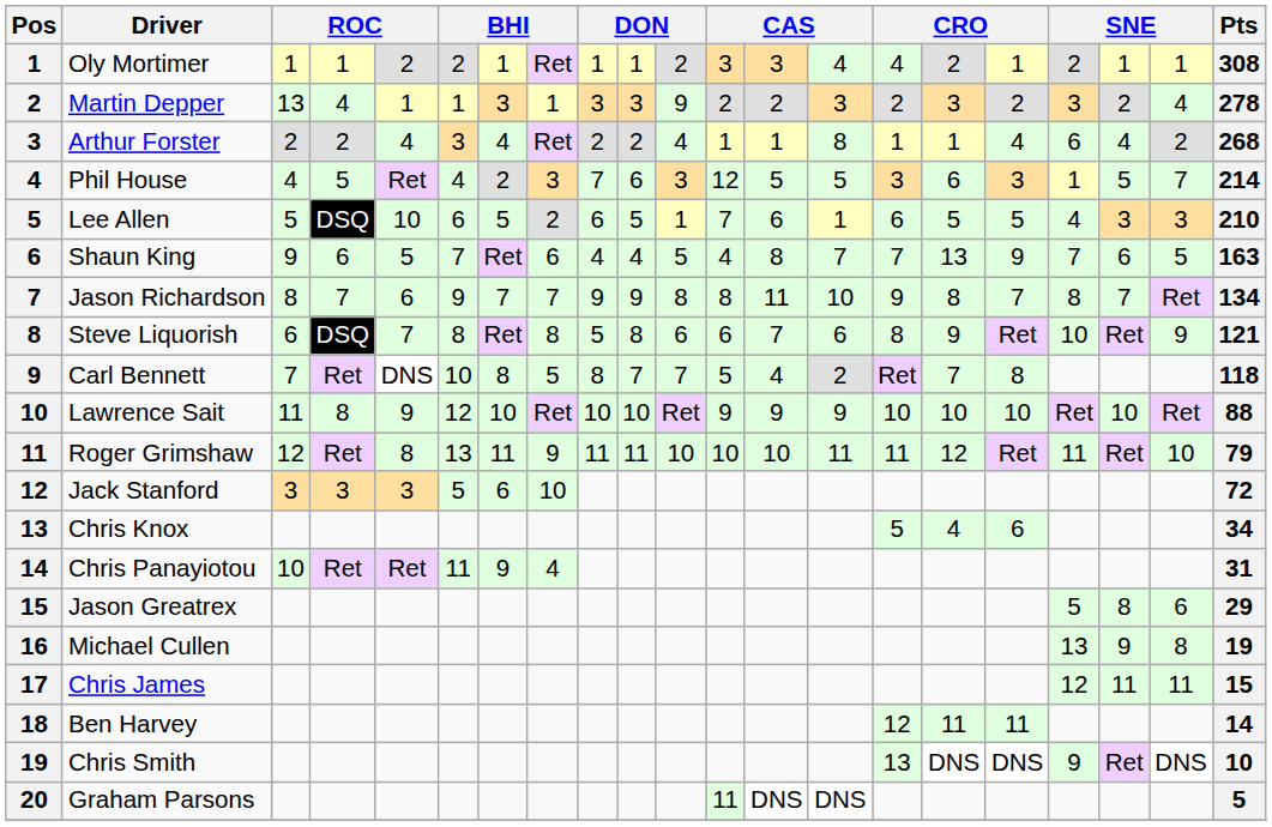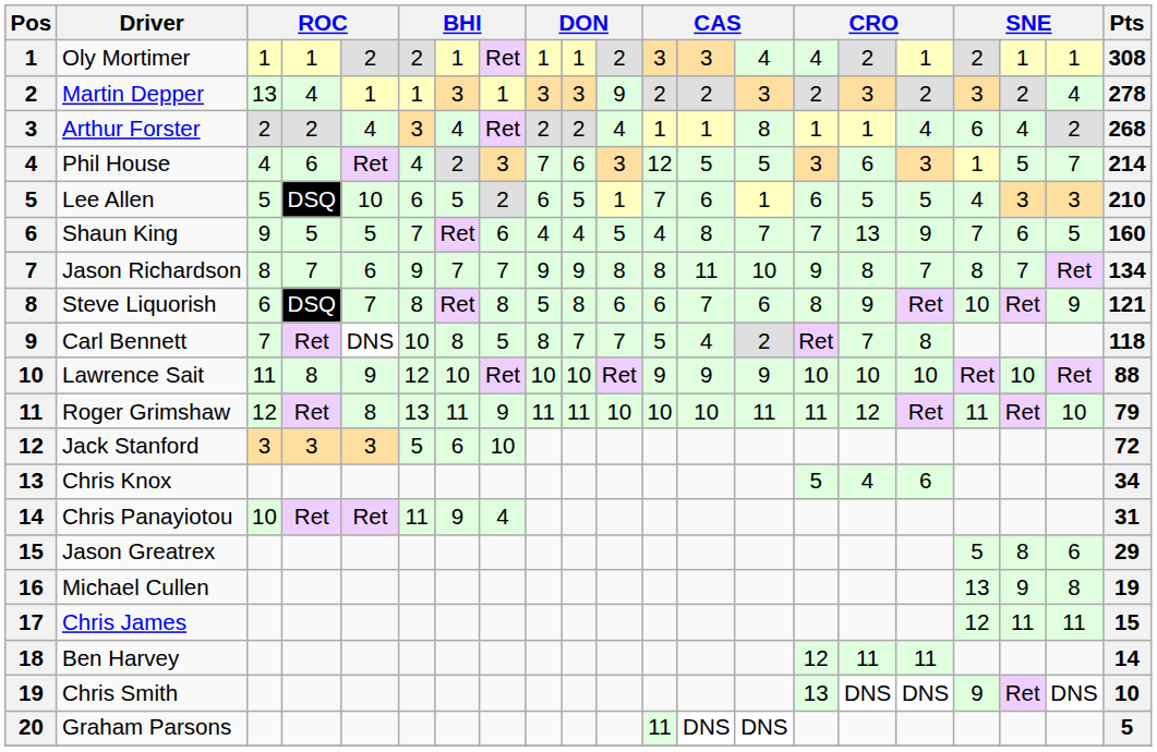Phil House | column 4: 5 -> 6
Shaun King | column 4: 6 -> 5
Shaun King | Pts: 163 -> 160
